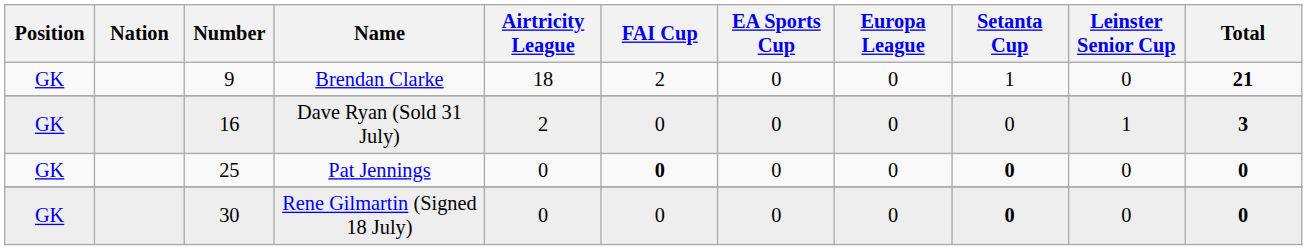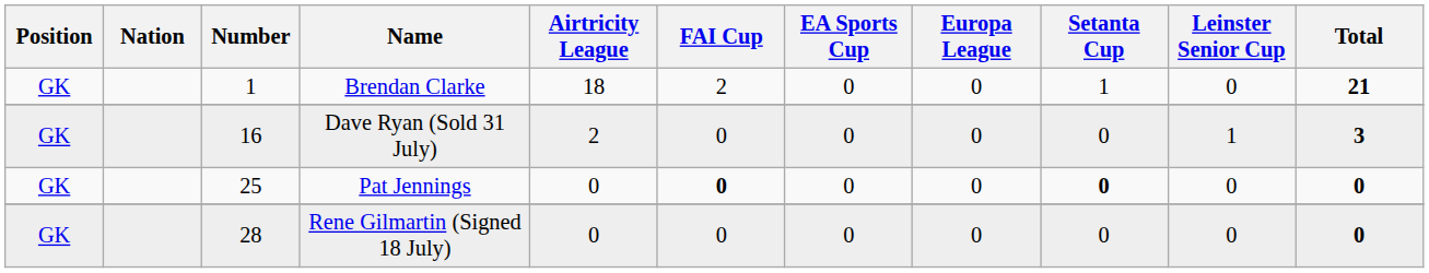Brendan Clarke | Number: 9 -> 1
Rene Gilmartin (Signed 18 July) | Number: 30 -> 28
Rene Gilmartin (Signed 18 July) | Setanta Cup: bold -> normal
